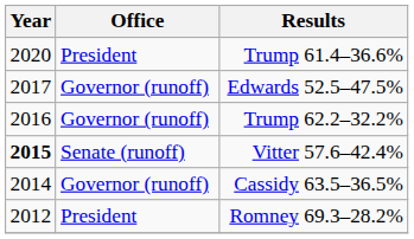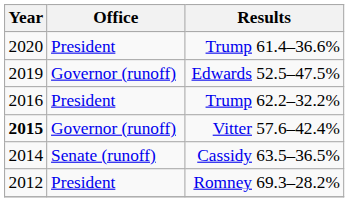Edwards 52.5–47.5% | Year: 2017 -> 2019
Trump 62.2–32.2% | Office: Governor (runoff) -> President
Vitter 57.6–42.4% | Office: Senate (runoff) -> Governor (runoff)
Cassidy 63.5–36.5% | Office: Governor (runoff) -> Senate (runoff)
